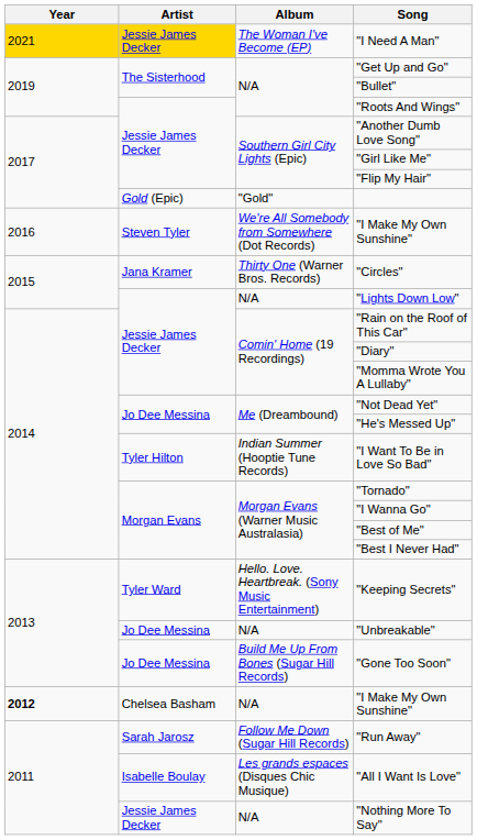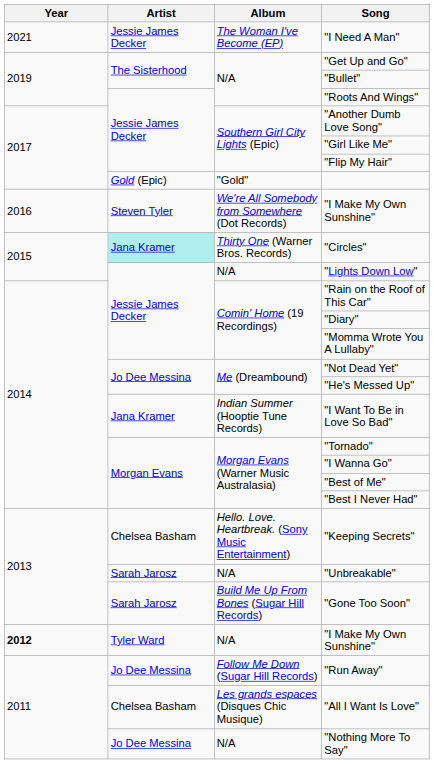"I Need A Man" | Year: gold background -> no background
"I Need A Man" | Artist: gold background -> no background
"Circles" | Artist: no background -> paleturquoise background
"I Want To Be in Love So Bad" | Artist: Tyler Hilton -> Jana Kramer
"Keeping Secrets" | Artist: Tyler Ward -> Chelsea Basham
"Unbreakable" | Artist: Jo Dee Messina -> Sarah Jarosz
"Gone Too Soon" | Artist: Jo Dee Messina -> Sarah Jarosz
N/A / "I Make My Own Sunshine" | Artist: Chelsea Basham -> Tyler Ward
"Run Away" | Artist: Sarah Jarosz -> Jo Dee Messina
"All I Want Is Love" | Artist: Isabelle Boulay -> Chelsea Basham
"Nothing More To Say" | Artist: Jessie James Decker -> Jo Dee Messina
